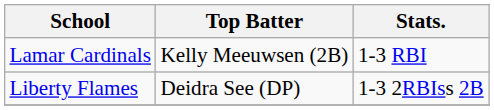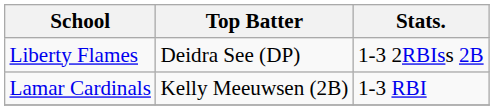rows swapped: Liberty Flames <-> Lamar Cardinals
